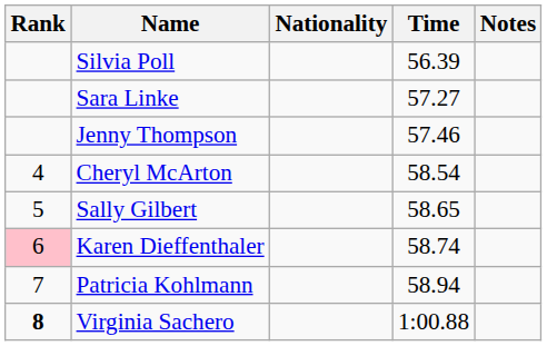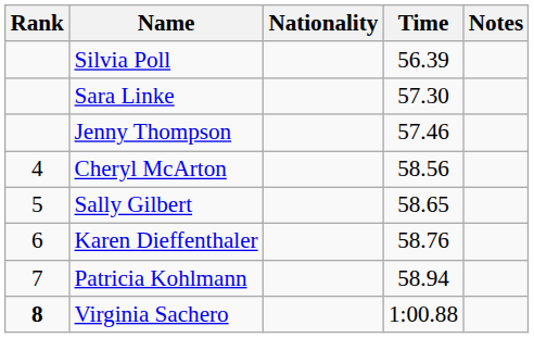Sara Linke | Time: 57.27 -> 57.30
Cheryl McArton | Time: 58.54 -> 58.56
Karen Dieffenthaler | Rank: pink background -> no background
Karen Dieffenthaler | Time: 58.74 -> 58.76
